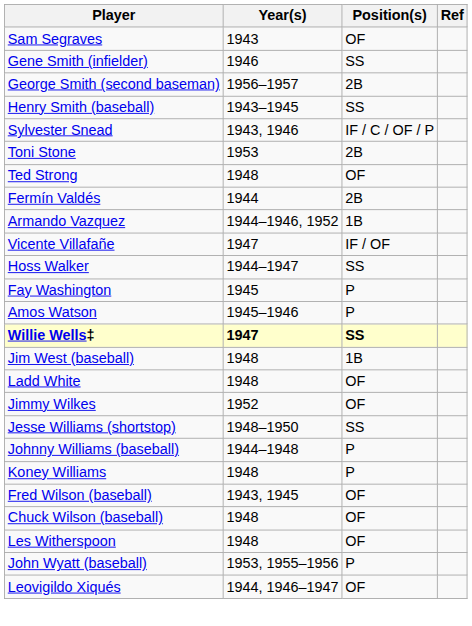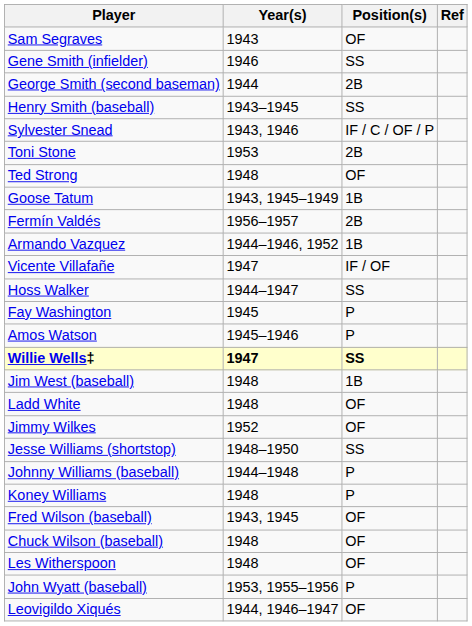George Smith (second baseman) | Year(s): 1956–1957 -> 1944
+ row: Goose Tatum | 1943, 1945–1949 | 1B
Fermín Valdés | Year(s): 1944 -> 1956–1957
